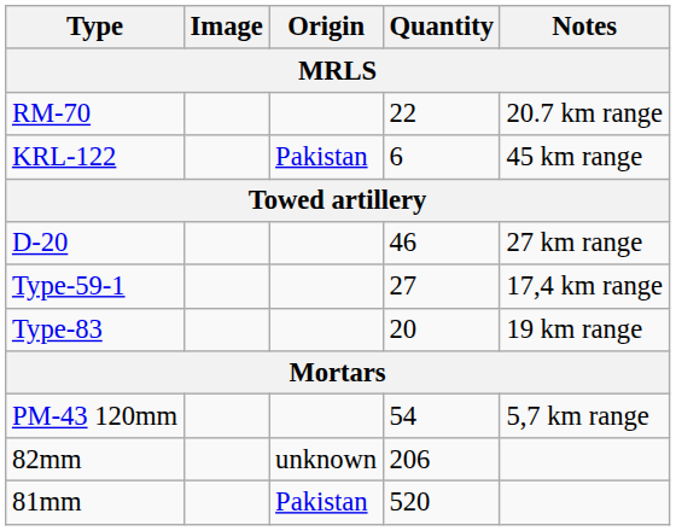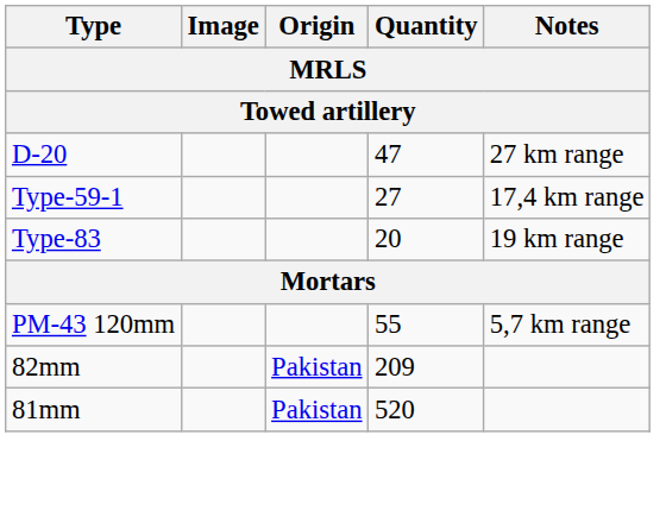- row: RM-70 | 22 | 20.7 km range
- row: KRL-122 | Pakistan | 6 | 45 km range
D-20 | Quantity: 46 -> 47
PM-43 120mm | Quantity: 54 -> 55
82mm | Origin: unknown -> Pakistan
82mm | Quantity: 206 -> 209
